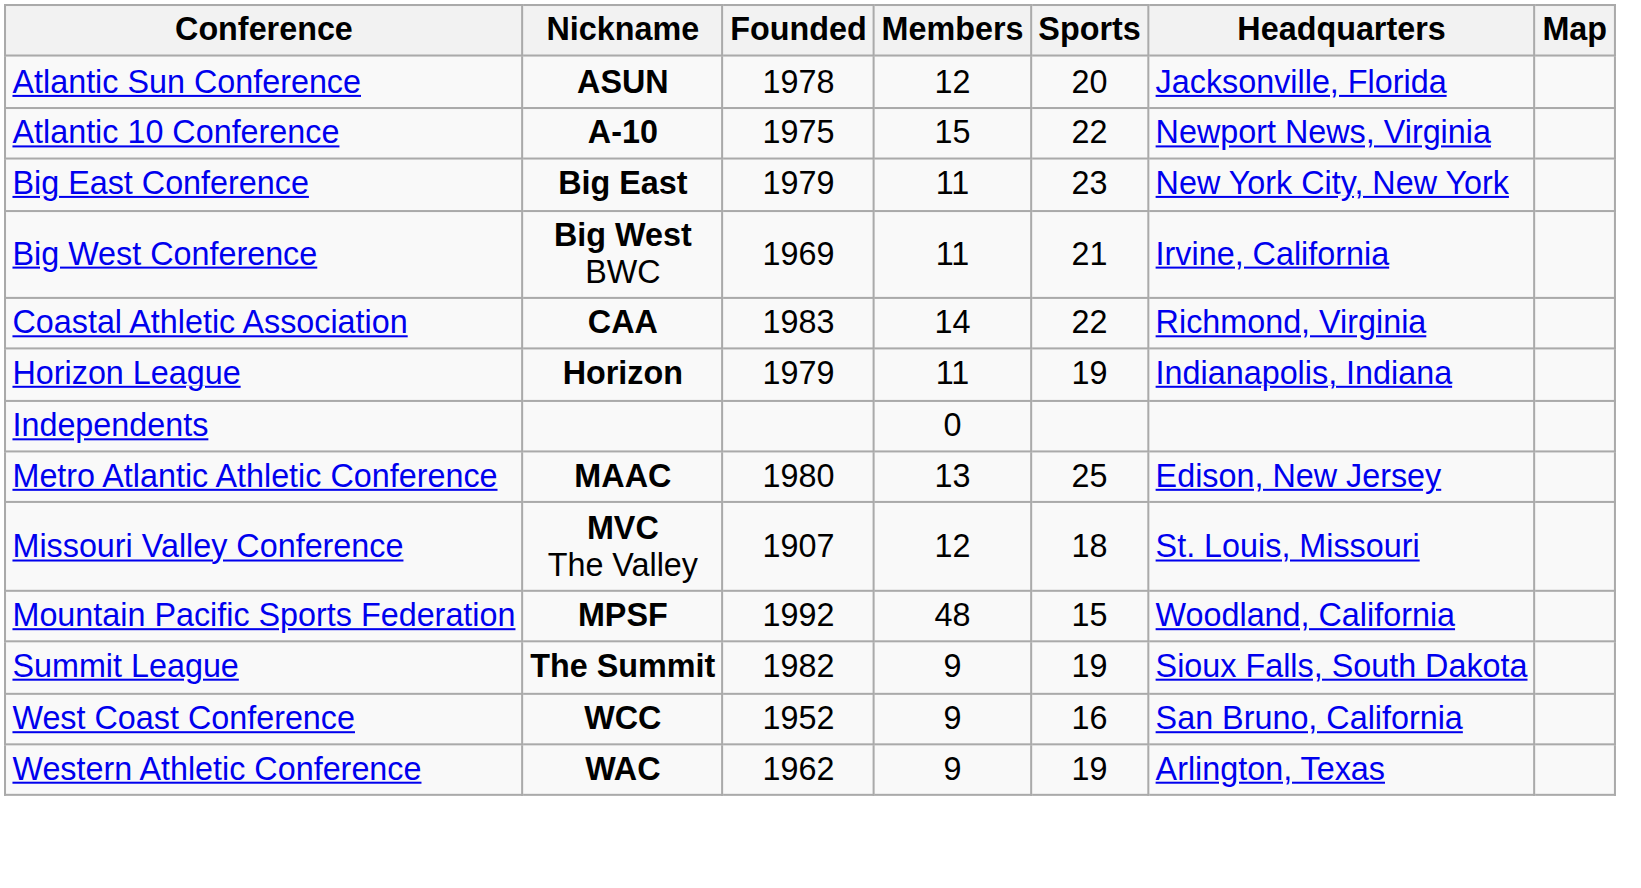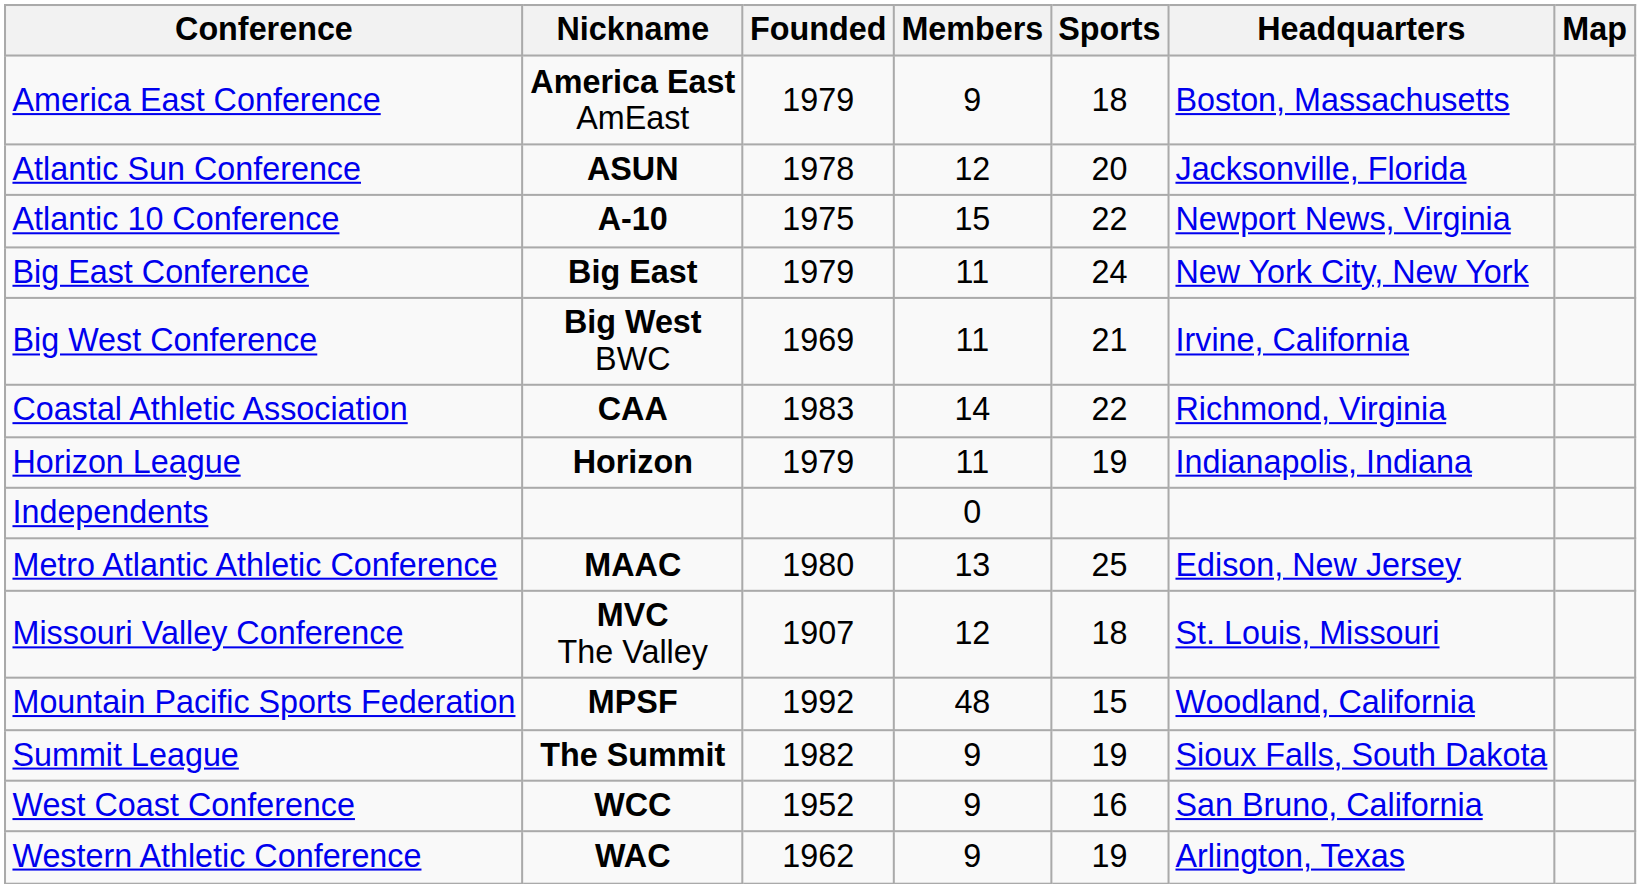+ row: America East Conference | America East AmEast | 1979 | 9 | 18 | Boston, Massachusetts
Big East Conference | Sports: 23 -> 24
